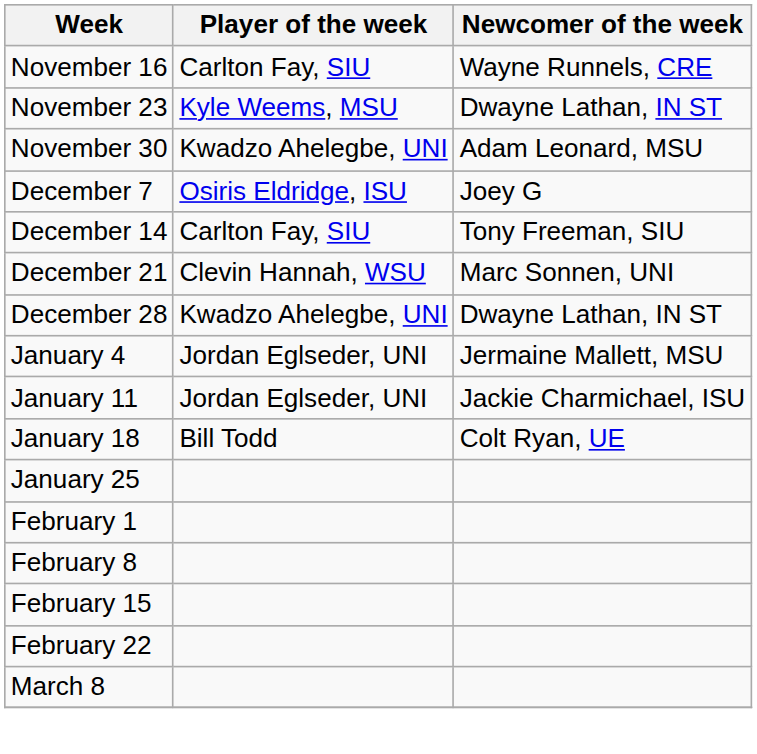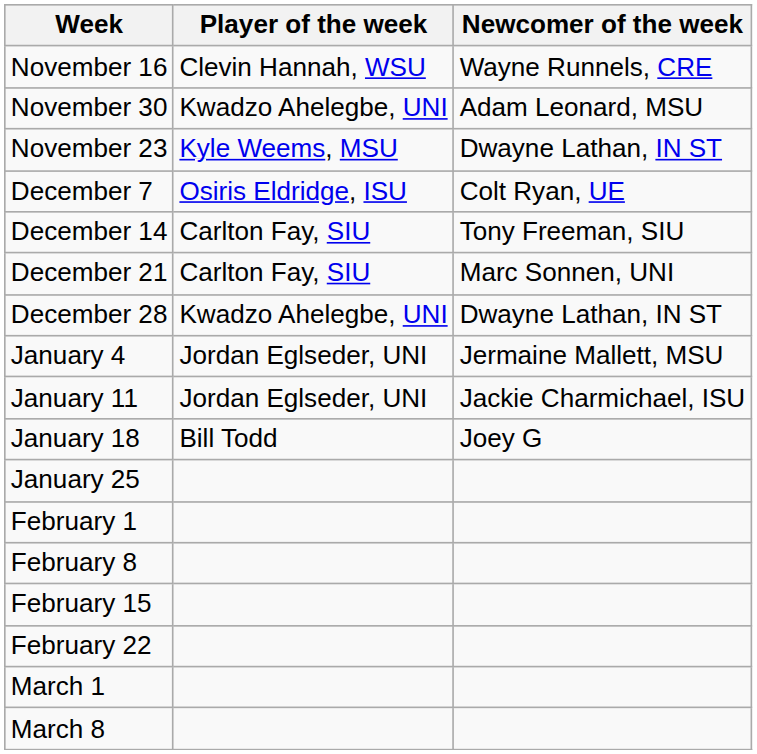November 16 | Player of the week: Carlton Fay, SIU -> Clevin Hannah, WSU
rows swapped: November 23 <-> November 30
December 7 | Newcomer of the week: Joey G -> Colt Ryan, UE
December 21 | Player of the week: Clevin Hannah, WSU -> Carlton Fay, SIU
January 18 | Newcomer of the week: Colt Ryan, UE -> Joey G
+ row: March 1
